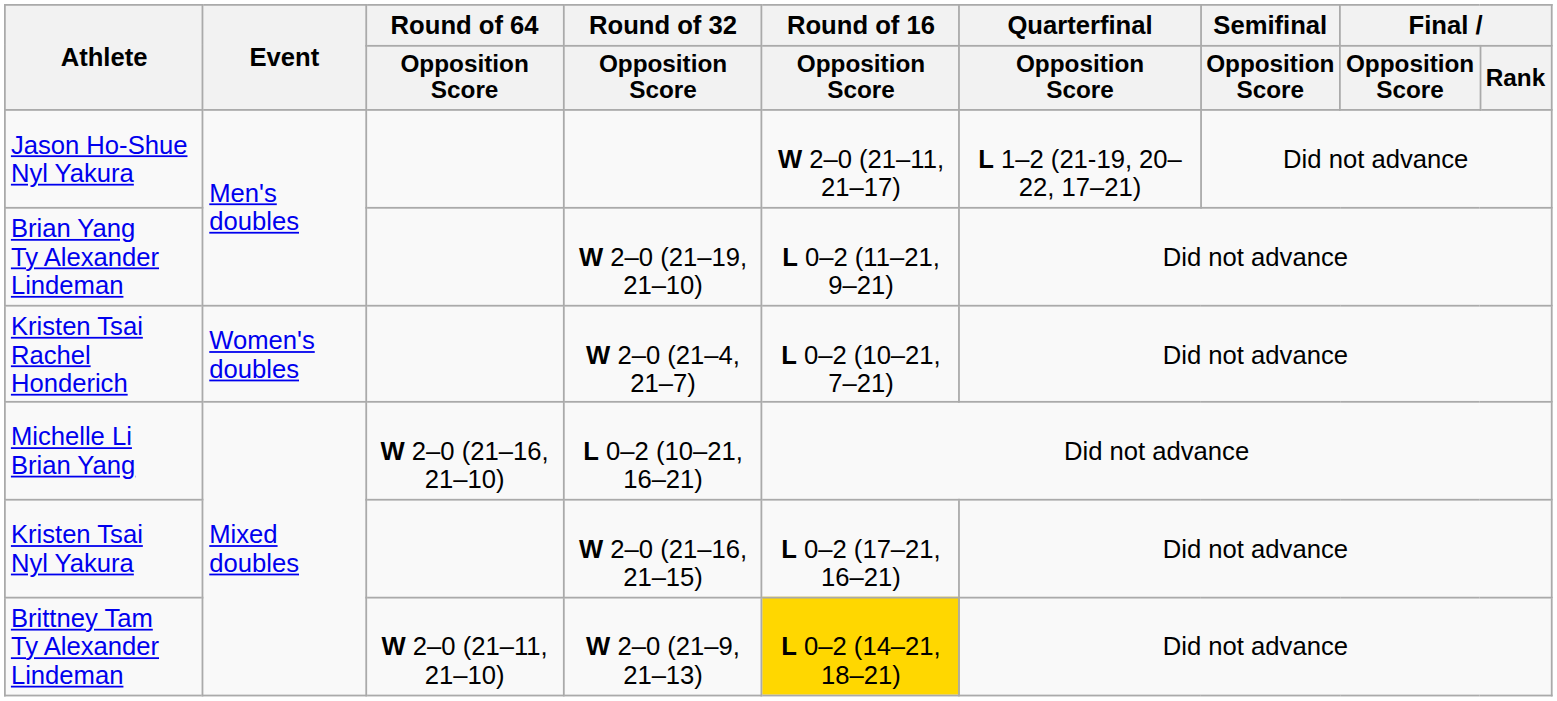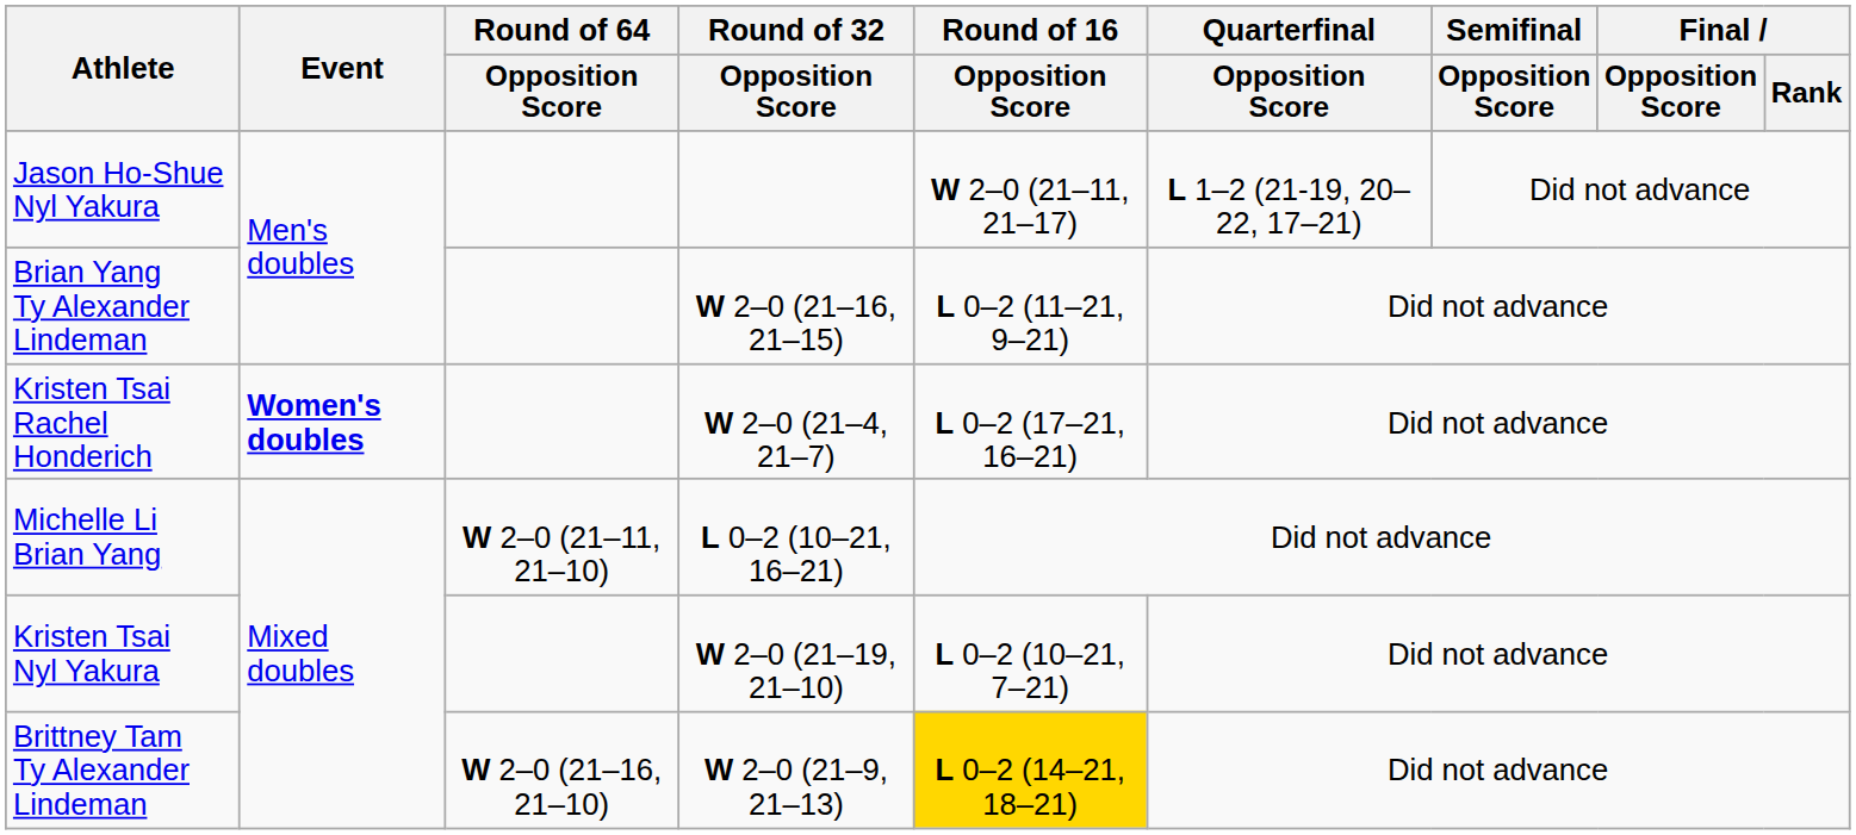Brian Yang Ty Alexander Lindeman | Round of 32 / Opposition Score: W 2–0 (21–19, 21–10) -> W 2–0 (21–16, 21–15)
Kristen Tsai Rachel Honderich | Event: normal -> bold
Kristen Tsai Rachel Honderich | Round of 16 / Opposition Score: L 0–2 (10–21, 7–21) -> L 0–2 (17–21, 16–21)
Michelle Li Brian Yang | Round of 64 / Opposition Score: W 2–0 (21–16, 21–10) -> W 2–0 (21–11, 21–10)
Kristen Tsai Nyl Yakura | Round of 32 / Opposition Score: W 2–0 (21–16, 21–15) -> W 2–0 (21–19, 21–10)
Kristen Tsai Nyl Yakura | Round of 16 / Opposition Score: L 0–2 (17–21, 16–21) -> L 0–2 (10–21, 7–21)
Brittney Tam Ty Alexander Lindeman | Round of 64 / Opposition Score: W 2–0 (21–11, 21–10) -> W 2–0 (21–16, 21–10)
